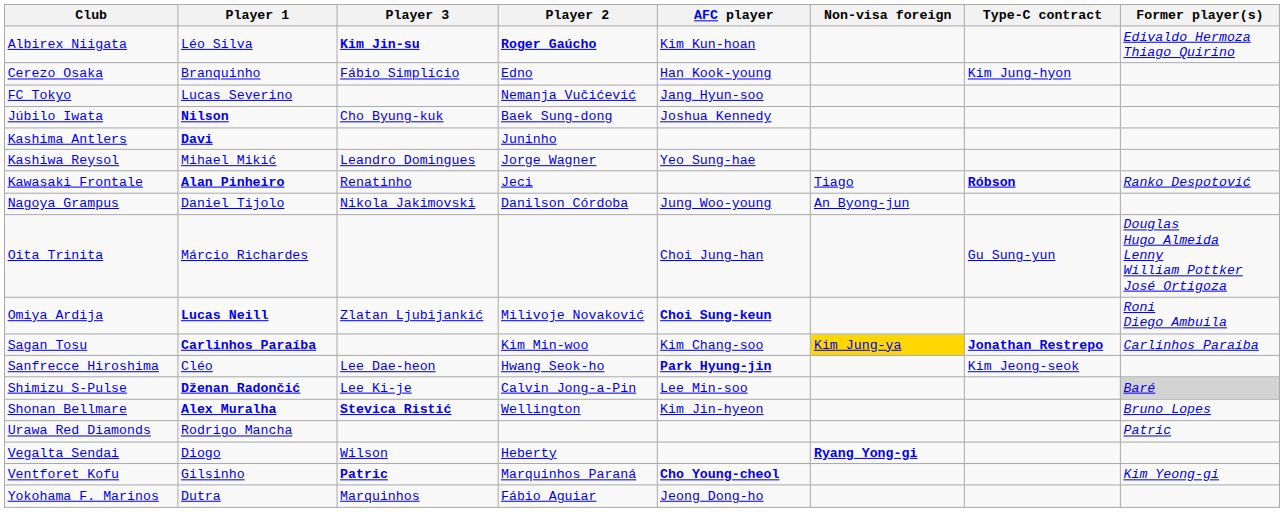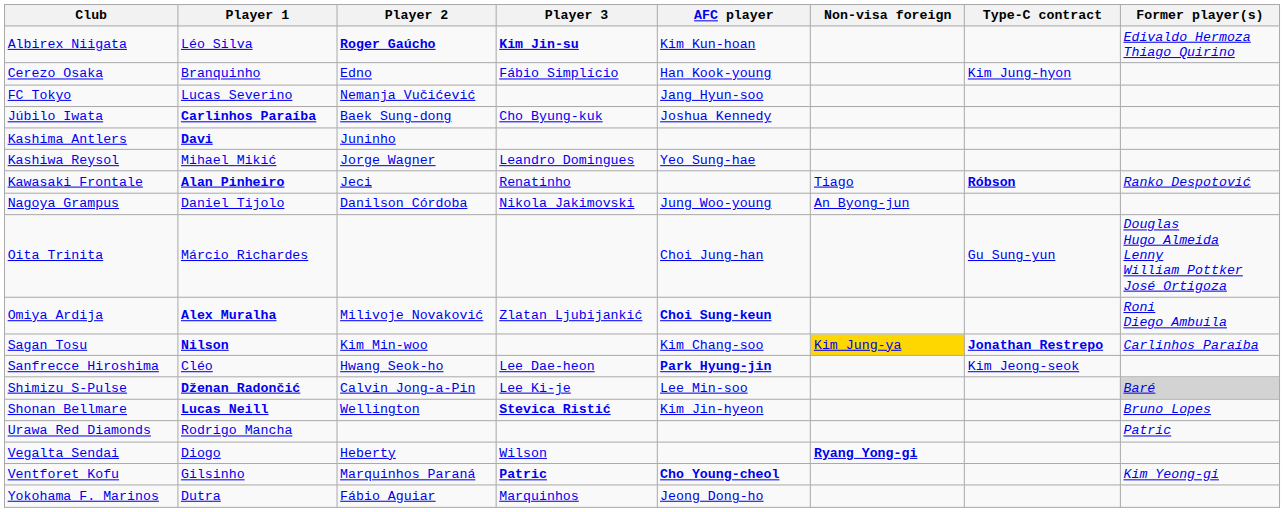columns swapped: Player 2 <-> Player 3
Júbilo Iwata | Player 1: Nilson -> Carlinhos Paraíba
Omiya Ardija | Player 1: Lucas Neill -> Alex Muralha
Sagan Tosu | Player 1: Carlinhos Paraíba -> Nilson
Shonan Bellmare | Player 1: Alex Muralha -> Lucas Neill
